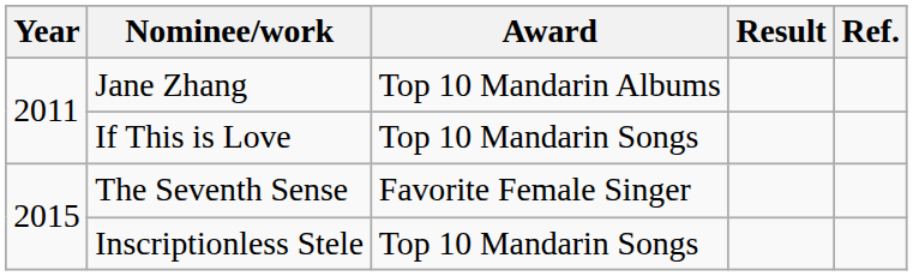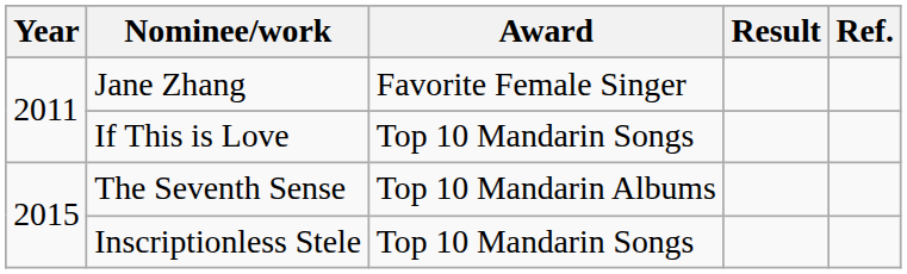Jane Zhang | Award: Top 10 Mandarin Albums -> Favorite Female Singer
The Seventh Sense | Award: Favorite Female Singer -> Top 10 Mandarin Albums
